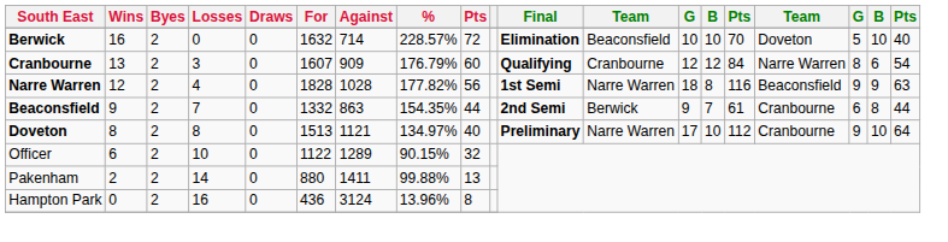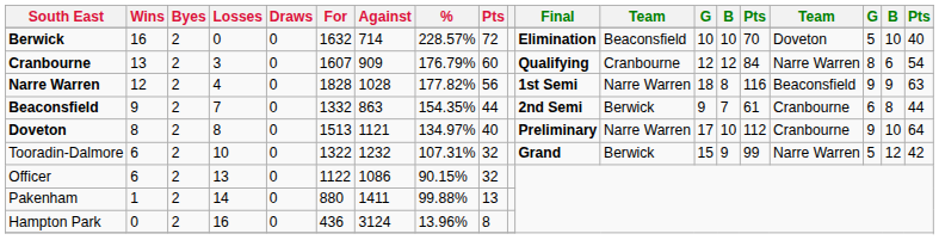+ row: Tooradin-Dalmore | 6 | 2 | 10 | 0 | 1322 | 1232 | 107.31% | 32 | Grand | Berwick | 15 | 9 | 99 | Narre Warren | 5 | 12 | 42
Officer | Losses: 10 -> 13
Officer | Against: 1289 -> 1086
Pakenham | Wins: 2 -> 1
